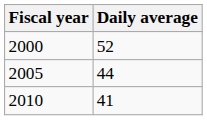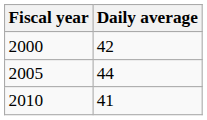2000 | Daily average: 52 -> 42
